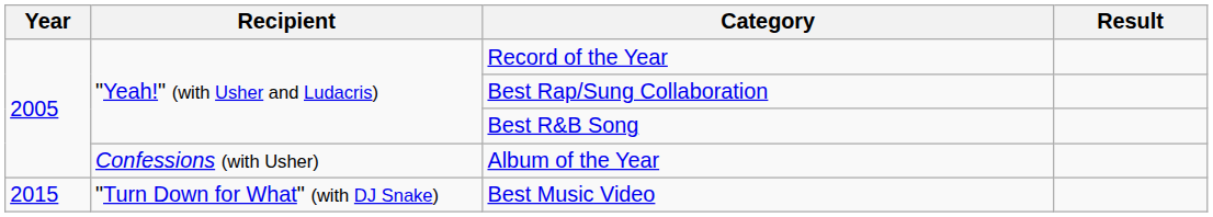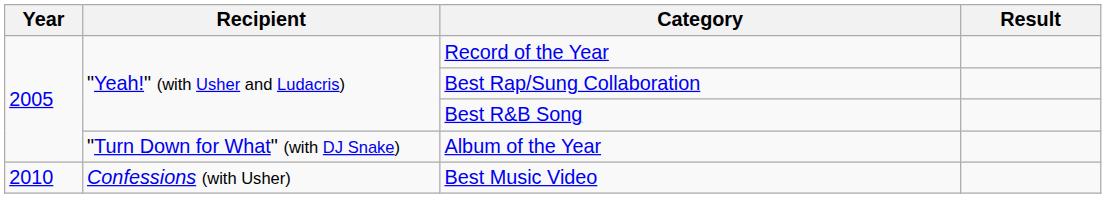Album of the Year | Recipient: Confessions (with Usher) -> "Turn Down for What" (with DJ Snake)
Best Music Video | Year: 2015 -> 2010
Best Music Video | Recipient: "Turn Down for What" (with DJ Snake) -> Confessions (with Usher)
